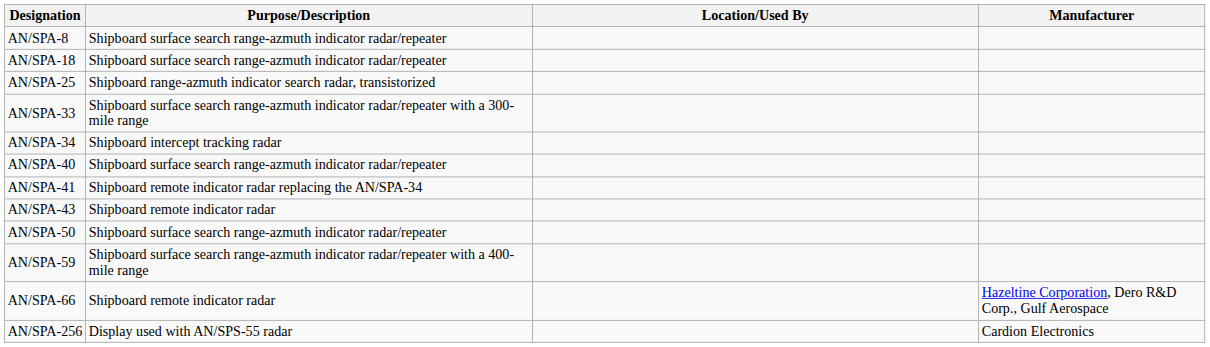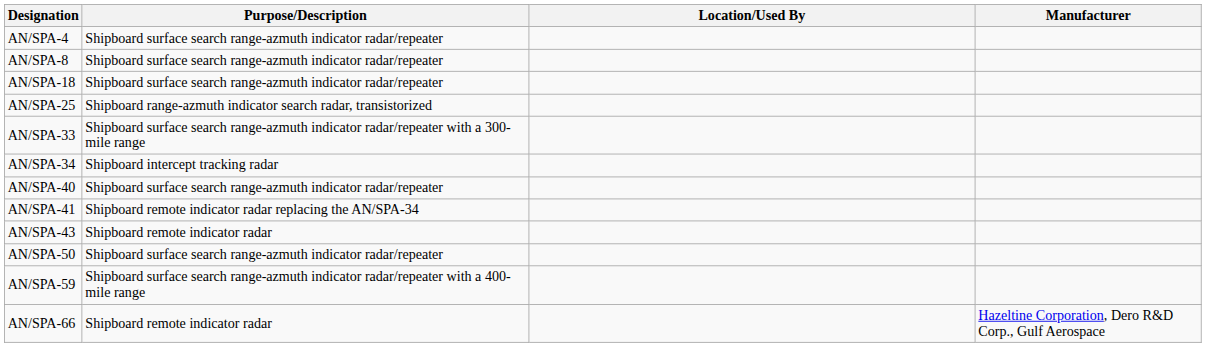+ row: AN/SPA-4 | Shipboard surface search range-azmuth indicator radar/repeater
- row: AN/SPA-256 | Display used with AN/SPS-55 radar | Cardion Electronics
